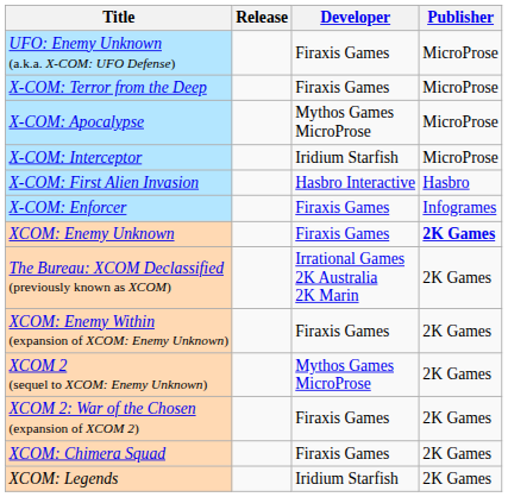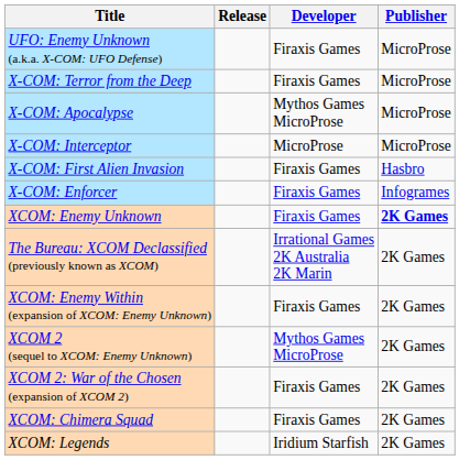X-COM: Interceptor | Developer: Iridium Starfish -> MicroProse
X-COM: First Alien Invasion | Developer: Hasbro Interactive -> Firaxis Games
